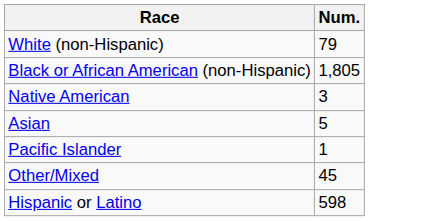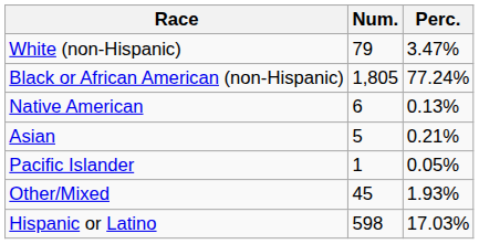+ column: Perc. | 3.47% | 77.24% | 0.13% | 0.21% | 0.05% | 1.93% | 17.03%
Native American | Num.: 3 -> 6
